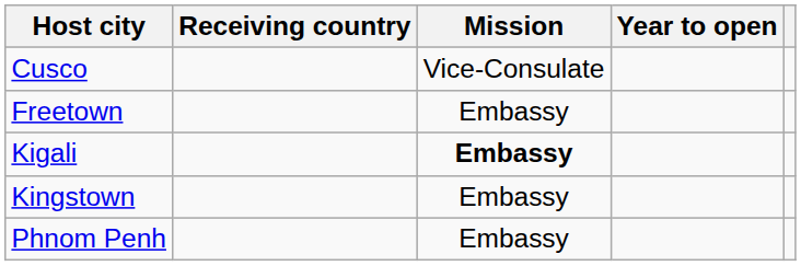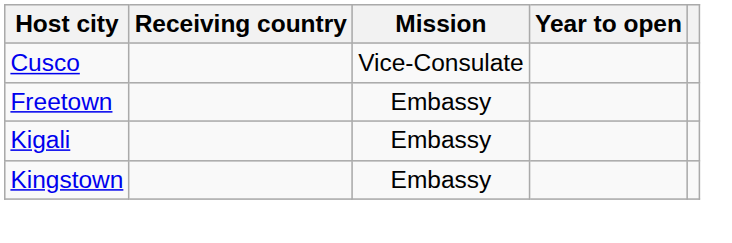Kigali | Mission: bold -> normal
- row: Phnom Penh | Embassy
